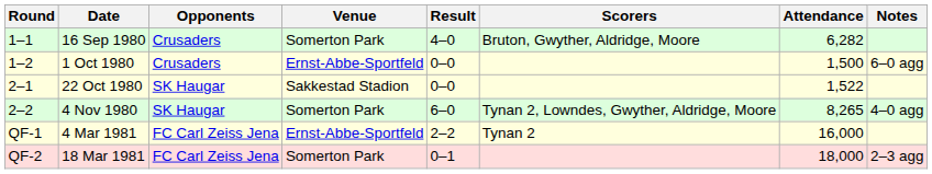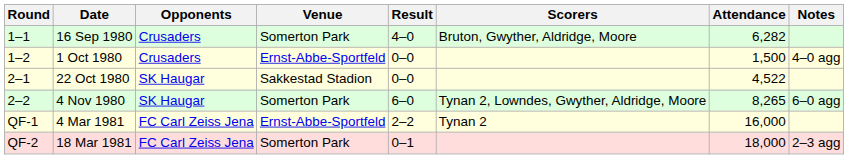1 Oct 1980 | Notes: 6–0 agg -> 4–0 agg
22 Oct 1980 | Attendance: 1,522 -> 4,522
4 Nov 1980 | Notes: 4–0 agg -> 6–0 agg
